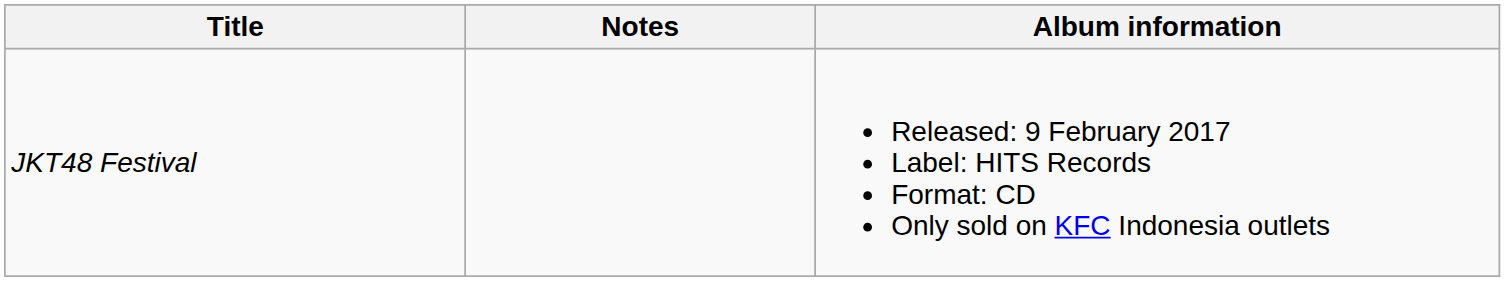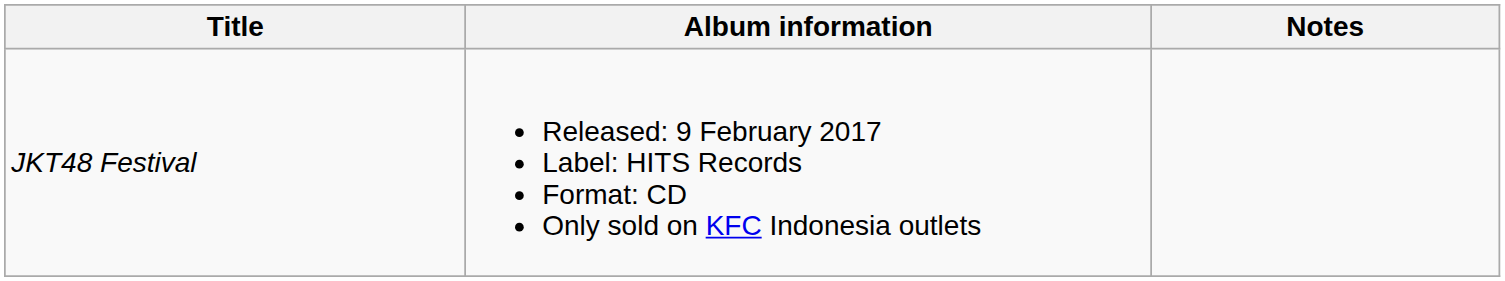columns swapped: Album information <-> Notes
